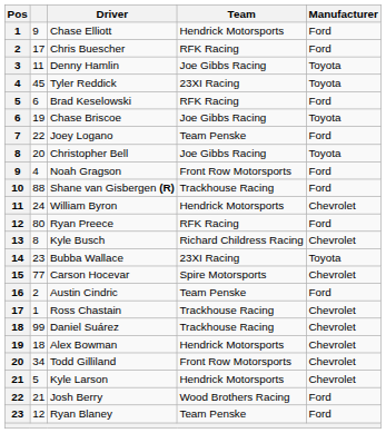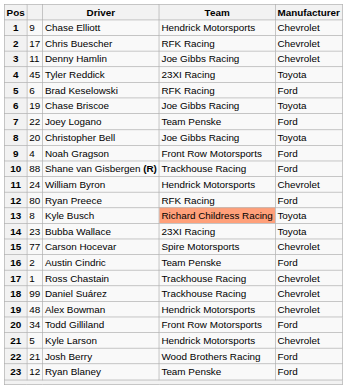Chase Elliott | Manufacturer: Ford -> Chevrolet
Chris Buescher | Manufacturer: Ford -> Chevrolet
Denny Hamlin | Manufacturer: Toyota -> Chevrolet
Kyle Busch | Team: no background -> lightsalmon background
Kyle Busch | Manufacturer: Chevrolet -> Toyota
Alex Bowman | column 2: 18 -> 48
Todd Gilliland | Manufacturer: Chevrolet -> Ford
